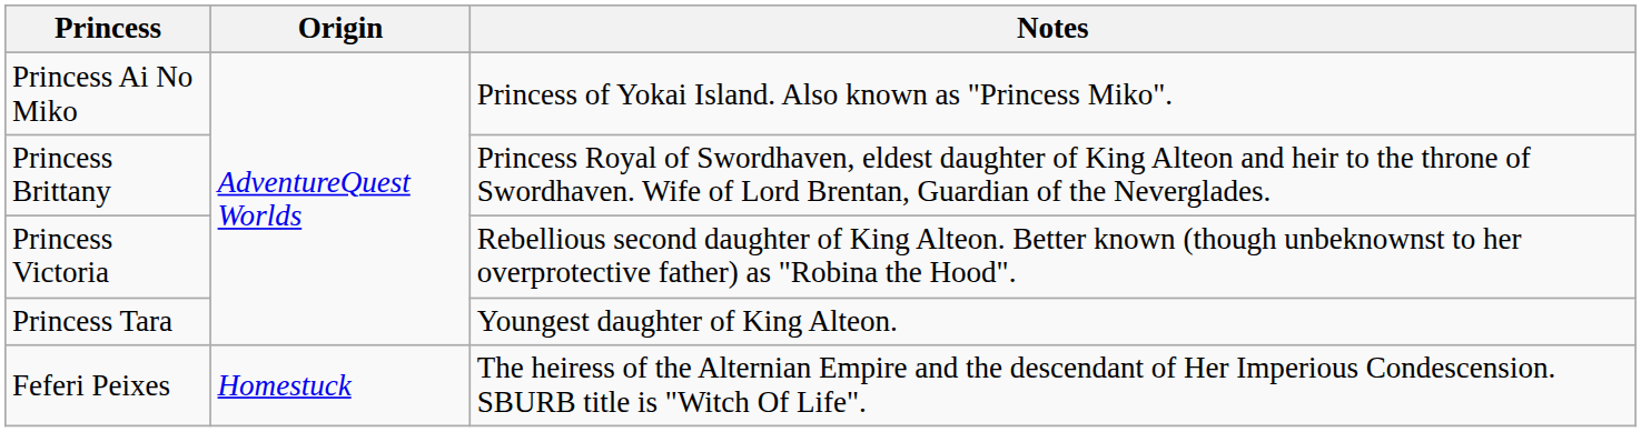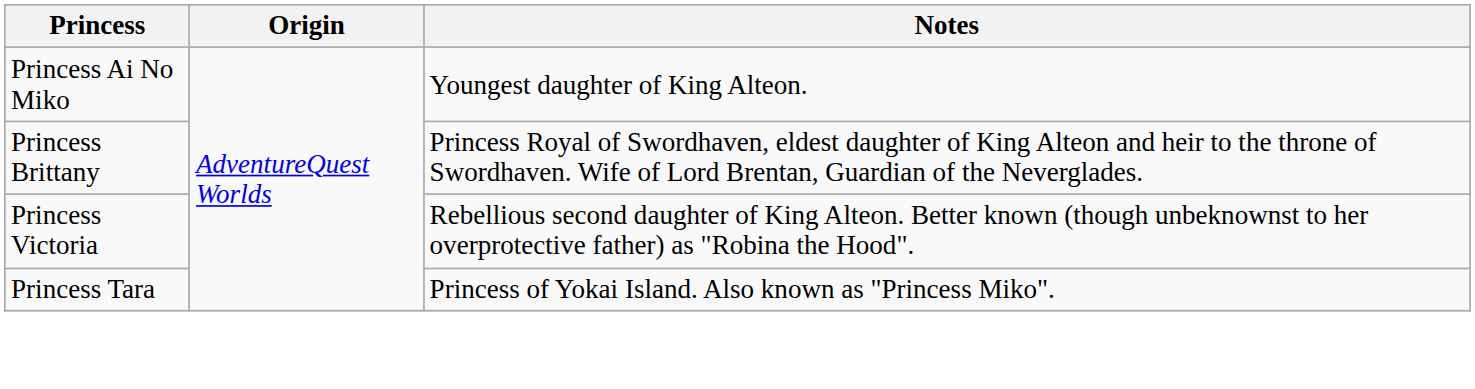Princess Ai No Miko | Notes: Princess of Yokai Island. Also known as "Princess Miko". -> Youngest daughter of King Alteon.
Princess Tara | Notes: Youngest daughter of King Alteon. -> Princess of Yokai Island. Also known as "Princess Miko".
- row: Feferi Peixes | Homestuck | The heiress of the Alternian Empire and the descendant of Her Imperious Condescension. SBURB title is "Witch Of Life".
